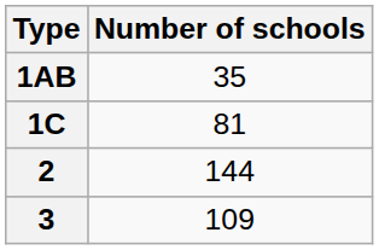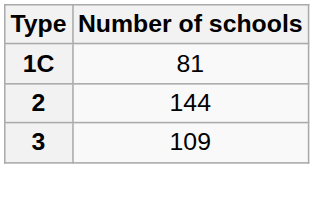- row: 1AB | 35
